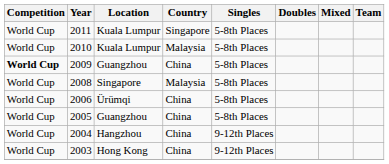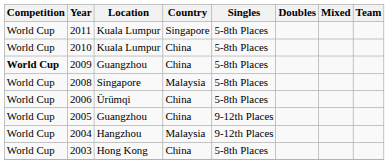2010 | Country: Malaysia -> China
2005 | Singles: 5-8th Places -> 9-12th Places
2004 | Country: China -> Malaysia
2003 | Singles: 9-12th Places -> 5-8th Places
